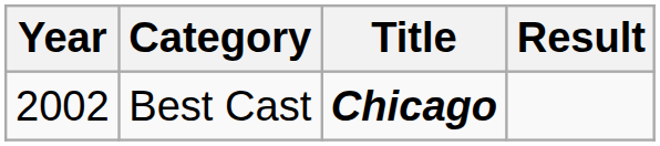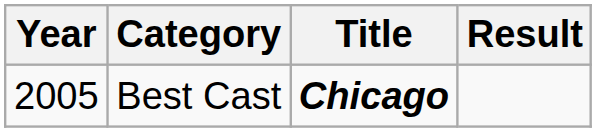Best Cast | Year: 2002 -> 2005
